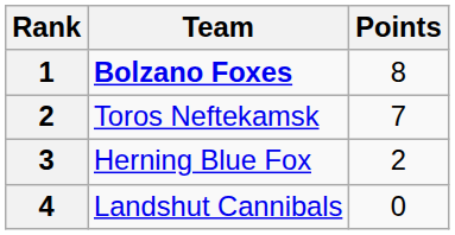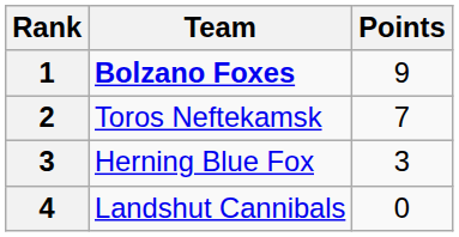Bolzano Foxes | Points: 8 -> 9
Herning Blue Fox | Points: 2 -> 3
